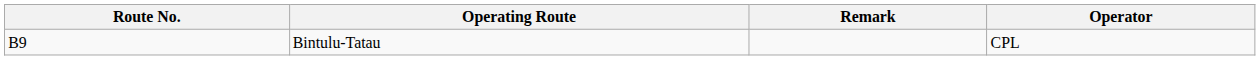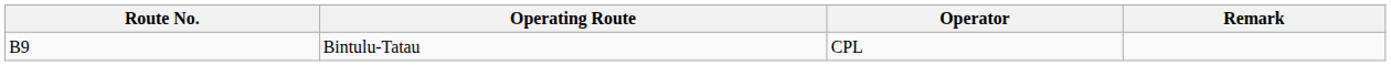columns swapped: Operator <-> Remark
